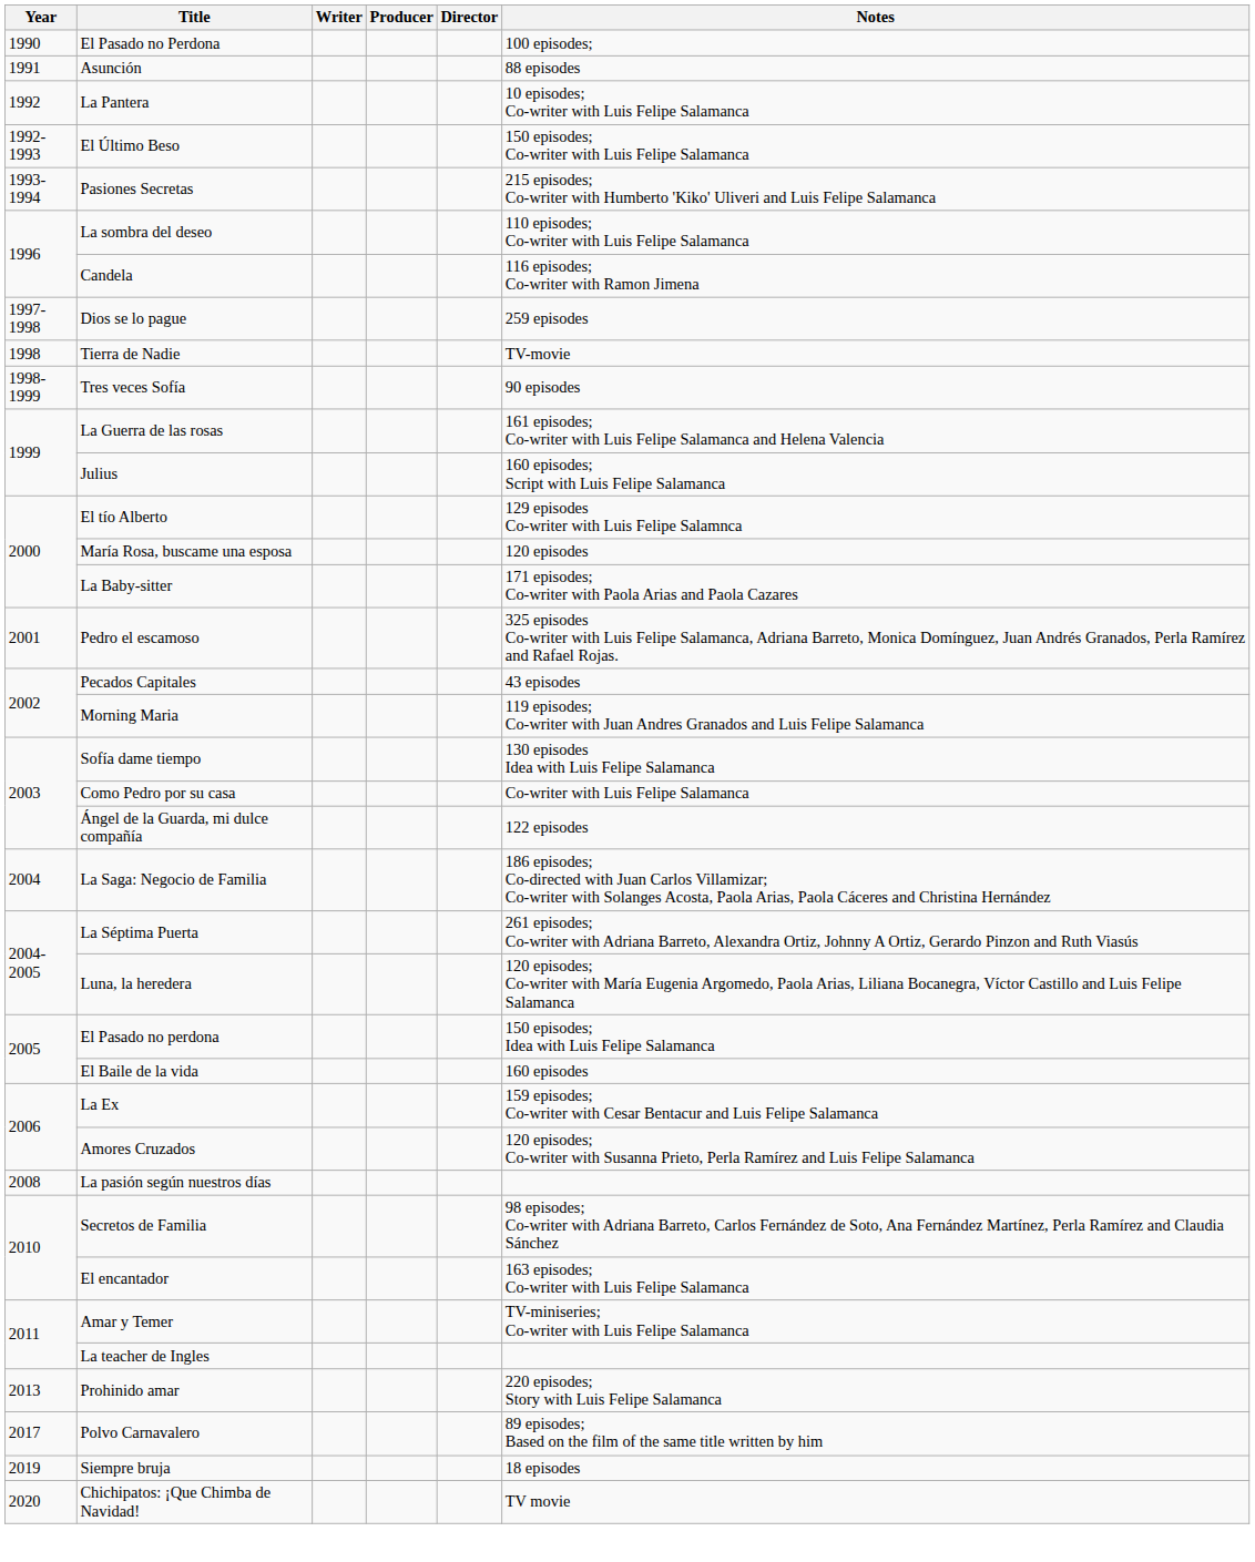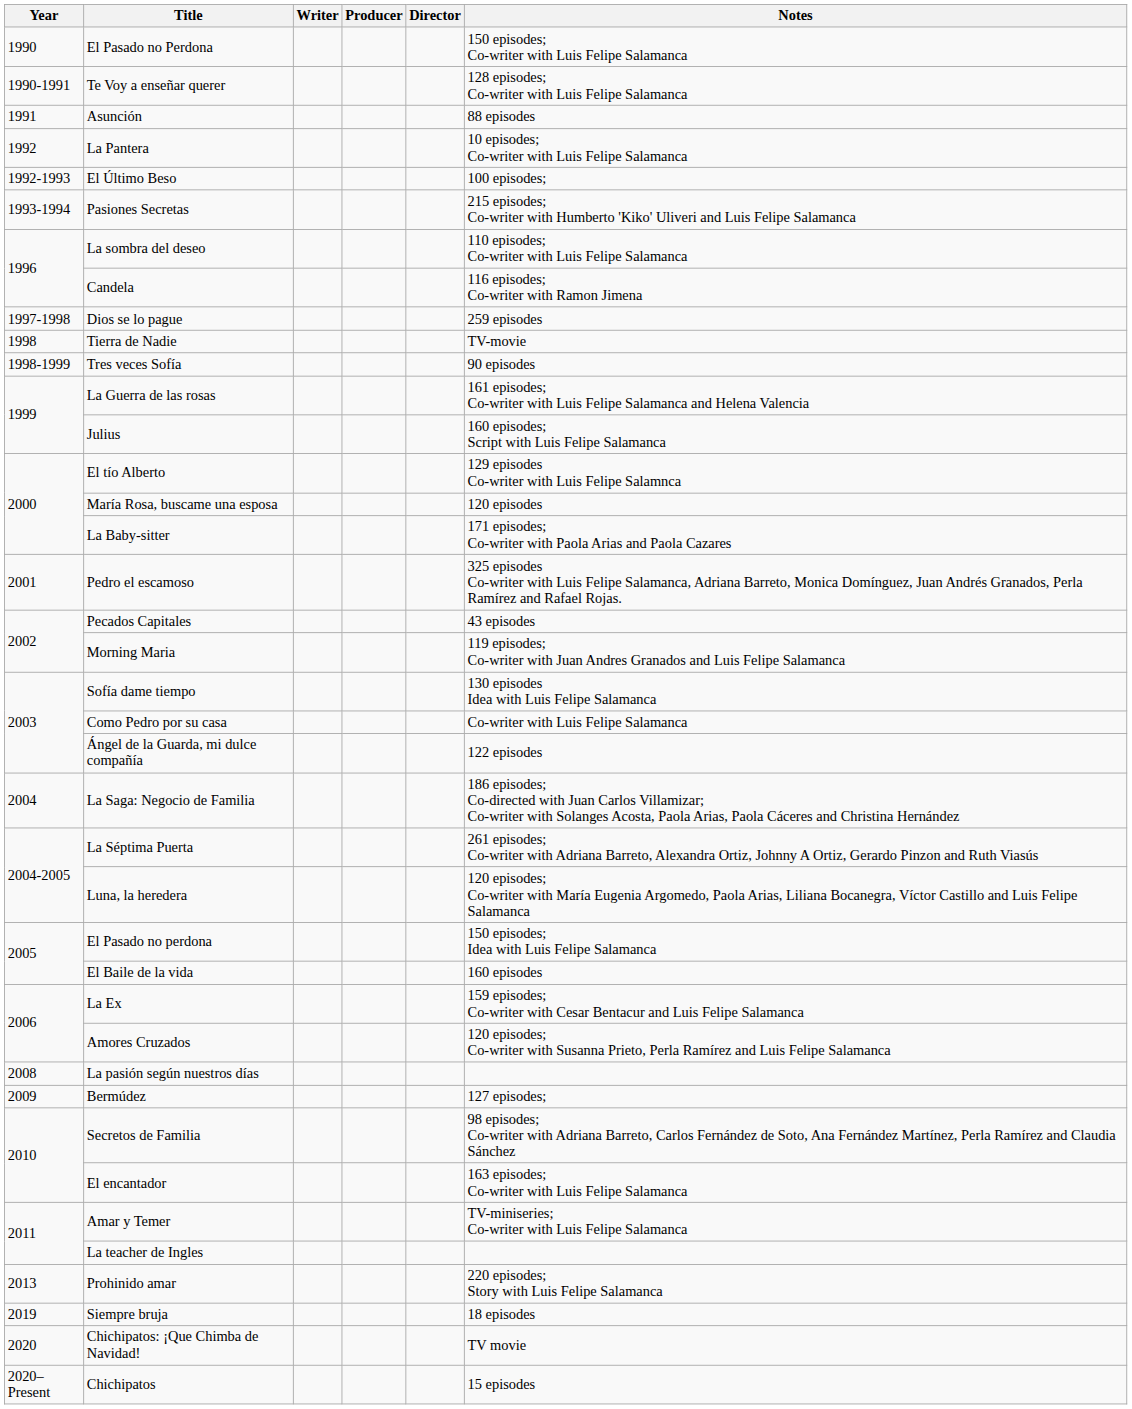El Pasado no Perdona | Notes: 100 episodes; -> 150 episodes; Co-writer with Luis Felipe Salamanca
+ row: 1990-1991 | Te Voy a enseñar querer | 128 episodes; Co-writer with Luis Felipe Salamanca
El Último Beso | Notes: 150 episodes; Co-writer with Luis Felipe Salamanca -> 100 episodes;
+ row: 2009 | Bermúdez | 127 episodes;
- row: 2017 | Polvo Carnavalero | 89 episodes; Based on the film of the same title written by him
+ row: 2020–Present | Chichipatos | 15 episodes
